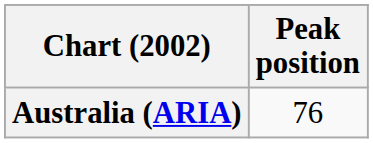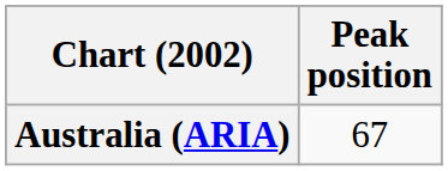Australia (ARIA) | Peak position: 76 -> 67
